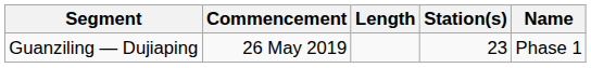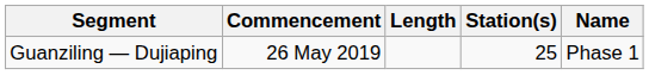Guanziling — Dujiaping | Station(s): 23 -> 25
